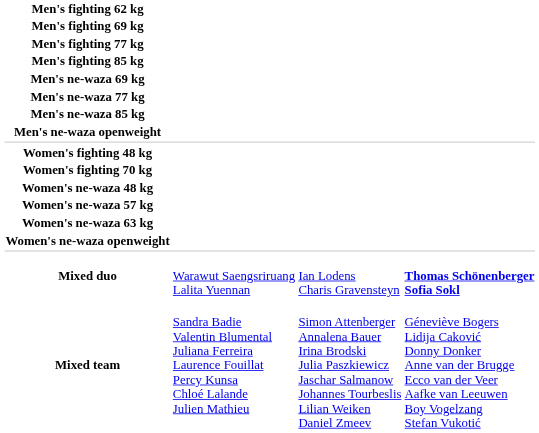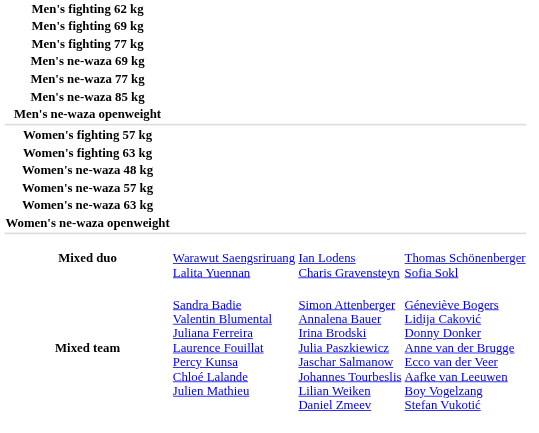- row: Men's fighting 85 kg
- row: Women's fighting 48 kg
+ row: Women's fighting 57 kg
+ row: Women's fighting 63 kg
- row: Women's fighting 70 kg
Mixed duo | column 4: bold -> normal
